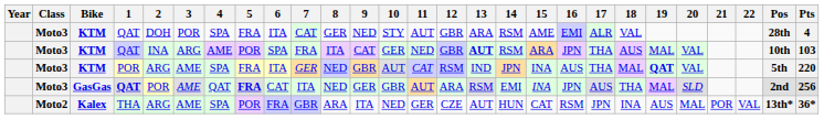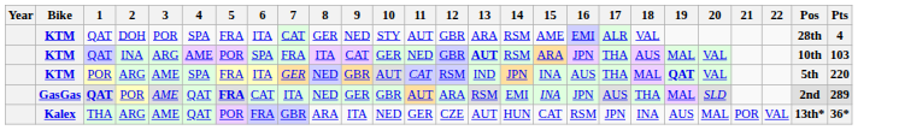- column: Class | Moto3 | Moto3 | Moto3 | Moto3 | Moto2
GasGas | Pts: 256 -> 289
Kalex | 4: SPA -> QAT
